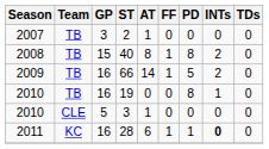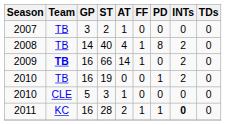40 | GP: 15 -> 14
40 | AT: 8 -> 4
66 | Team: normal -> bold
66 | PD: 5 -> 0
19 | PD: 8 -> 1
19 | INTs: 1 -> 2
28 | AT: 6 -> 2
